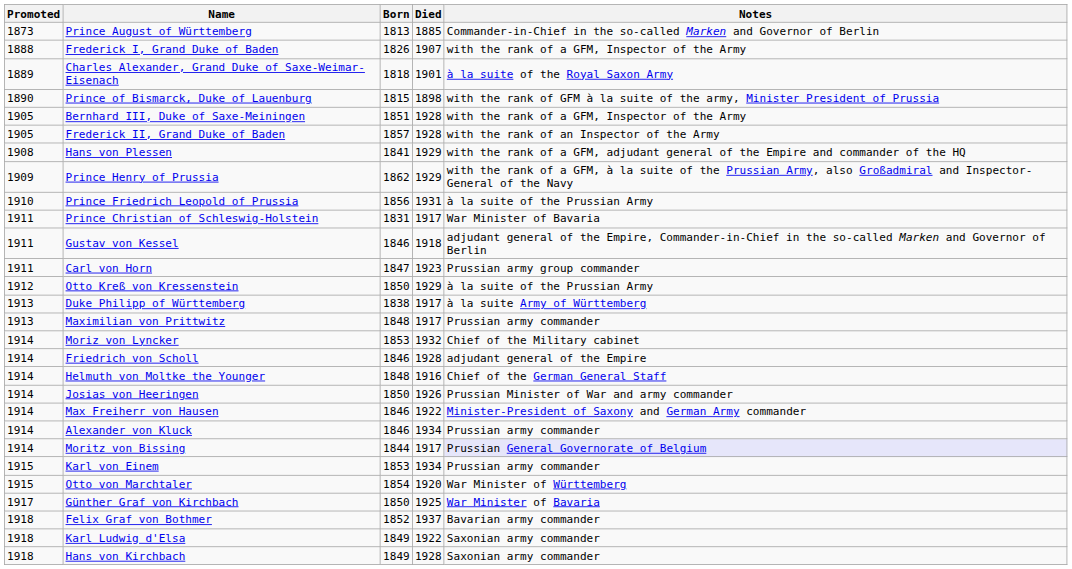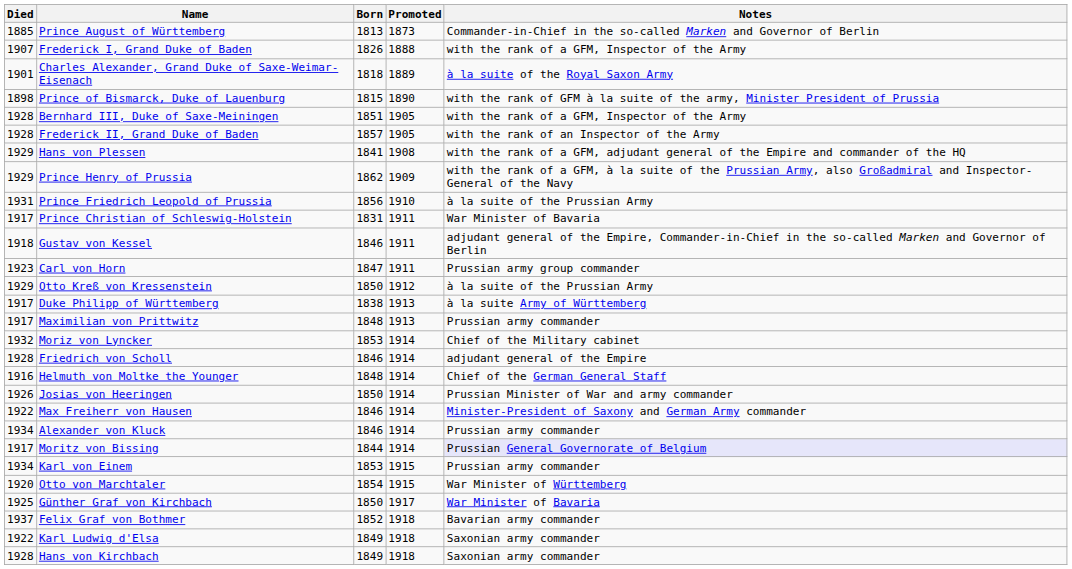columns swapped: Promoted <-> Died
